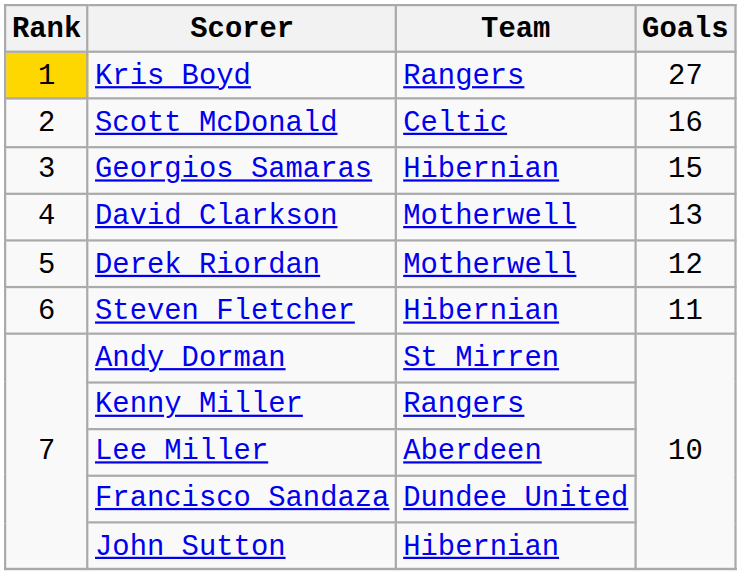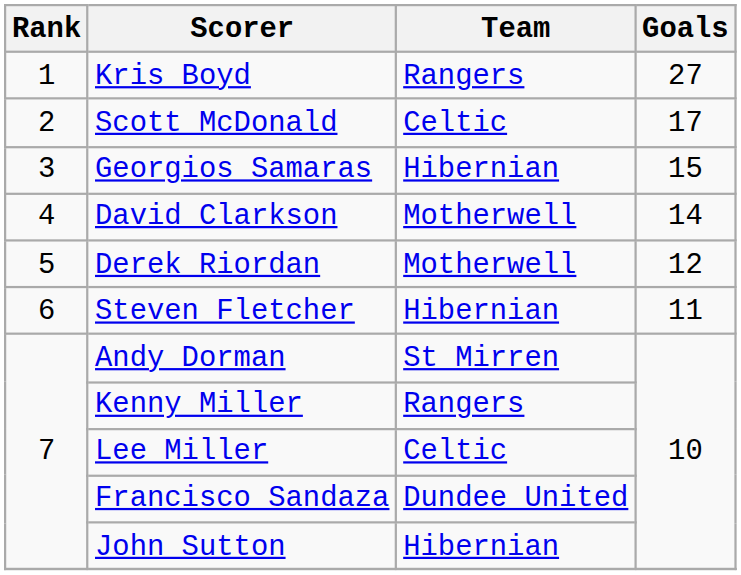Kris Boyd | Rank: gold background -> no background
Scott McDonald | Goals: 16 -> 17
David Clarkson | Goals: 13 -> 14
Lee Miller | Team: Aberdeen -> Celtic
